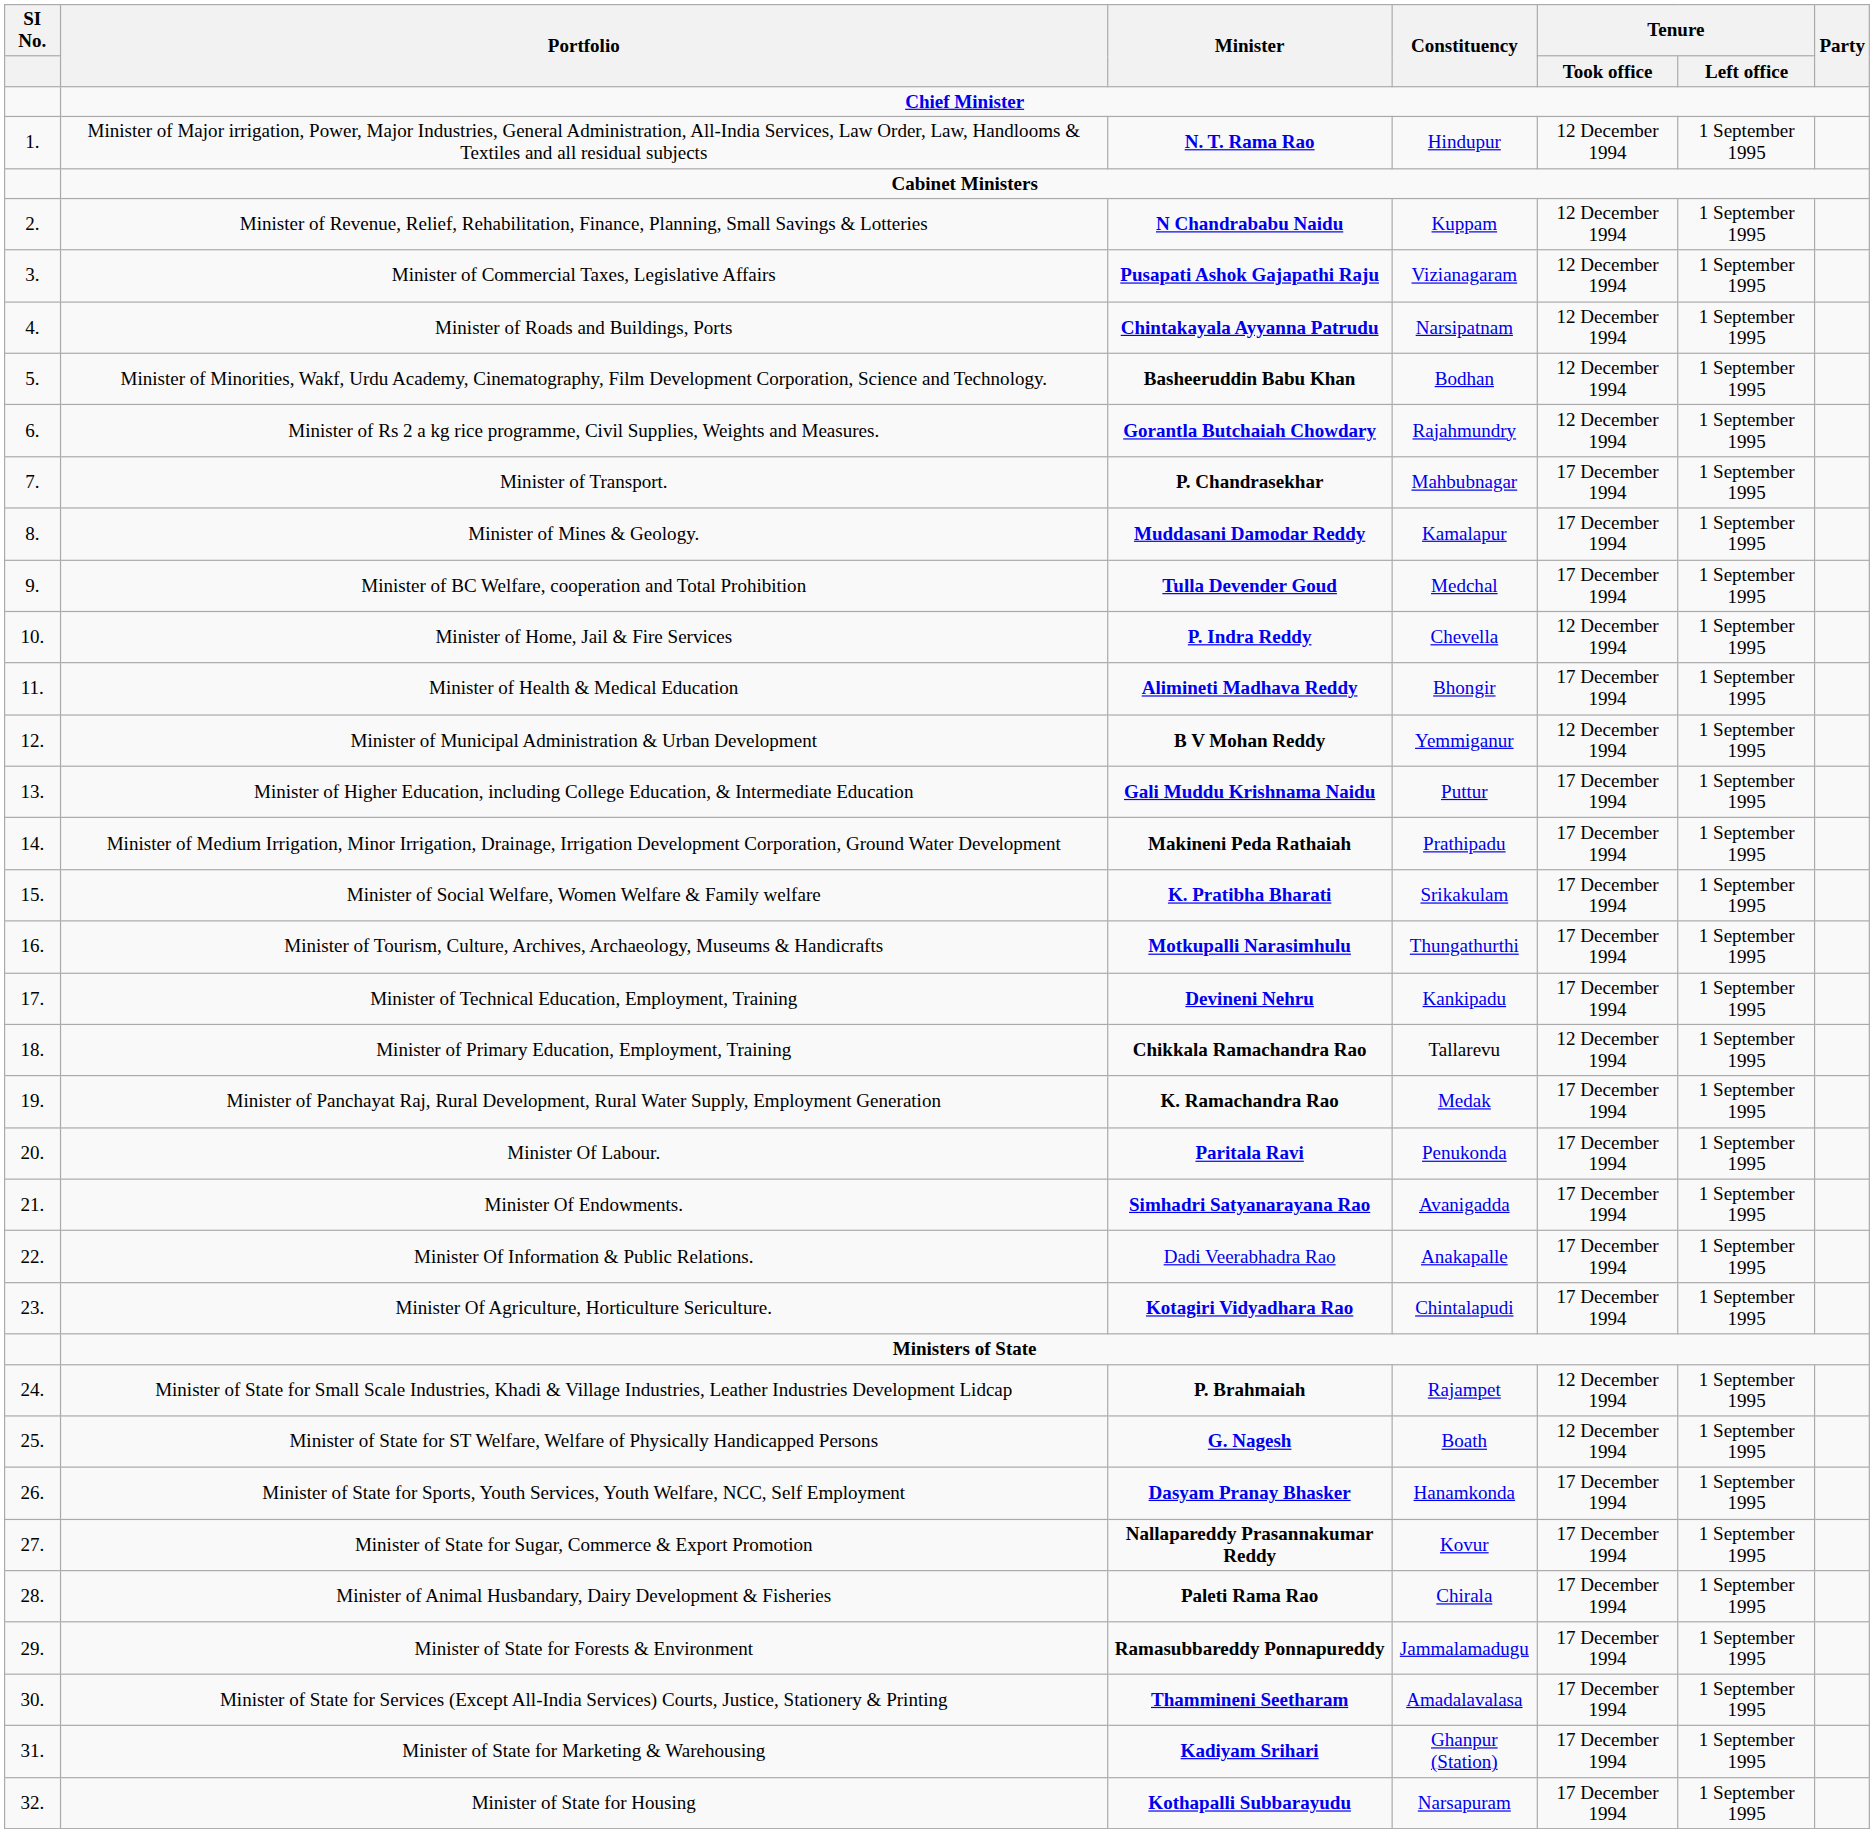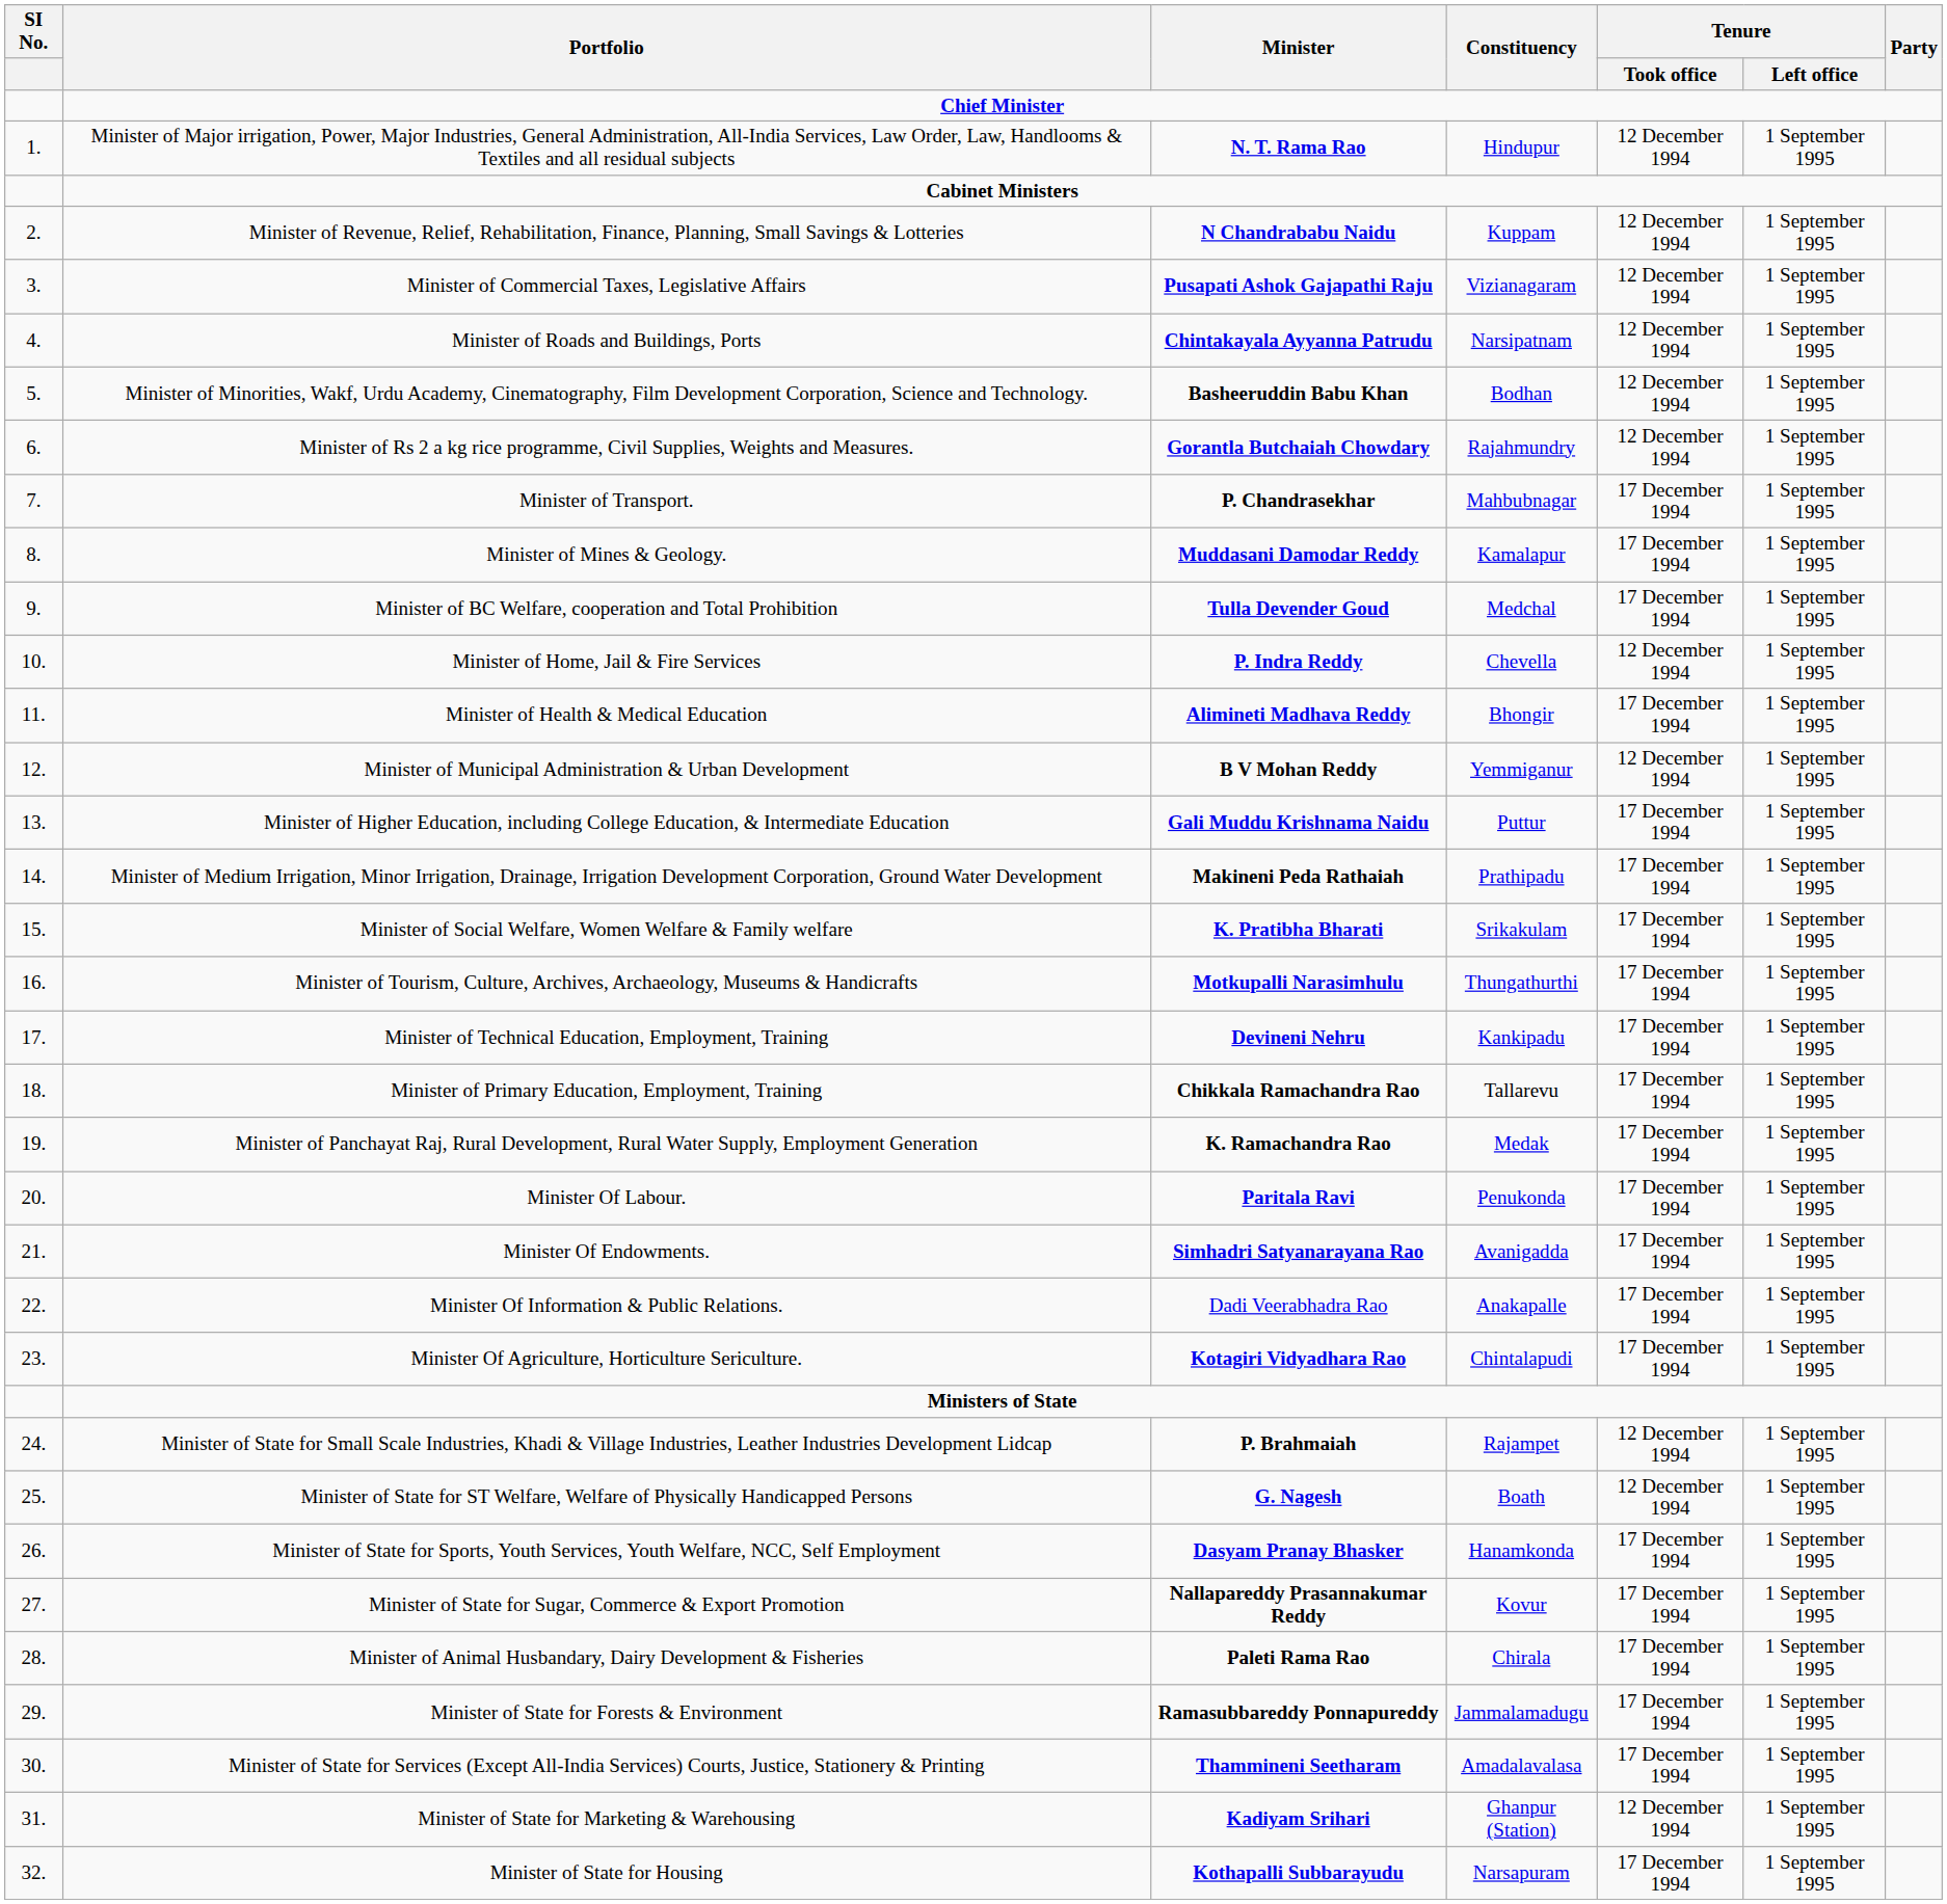Minister of Primary Education, Employment, Training | Tenure / Took office: 12 December 1994 -> 17 December 1994
Minister of State for Marketing & Warehousing | Tenure / Took office: 17 December 1994 -> 12 December 1994
